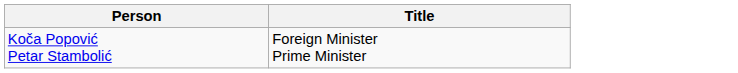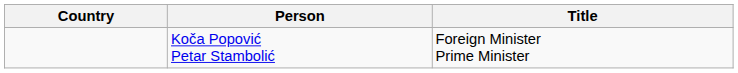+ column: Country
